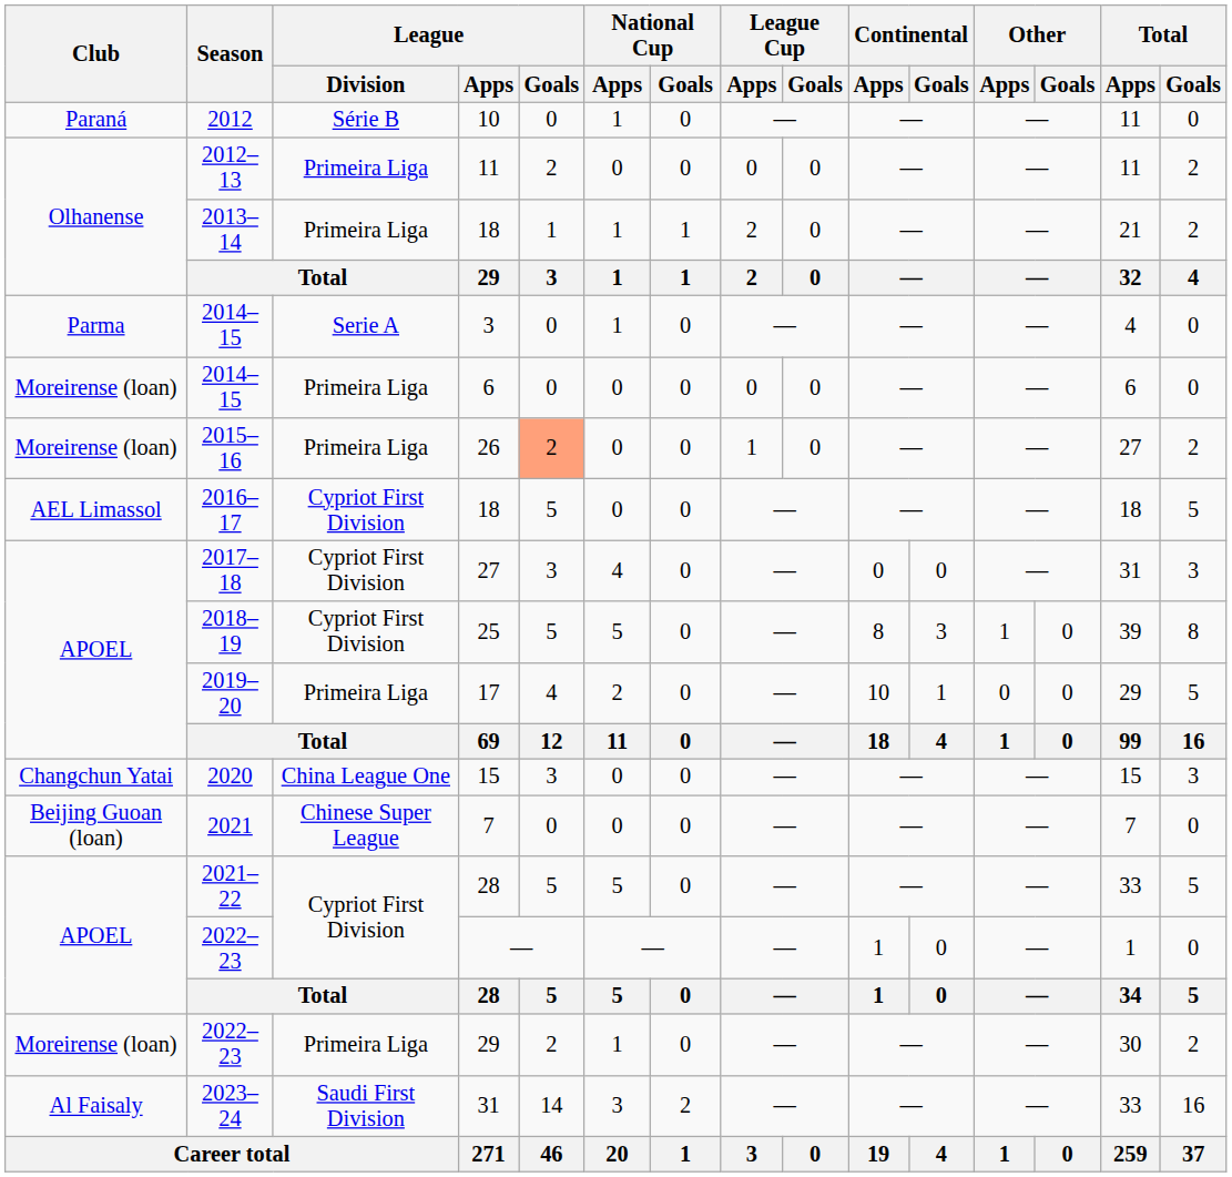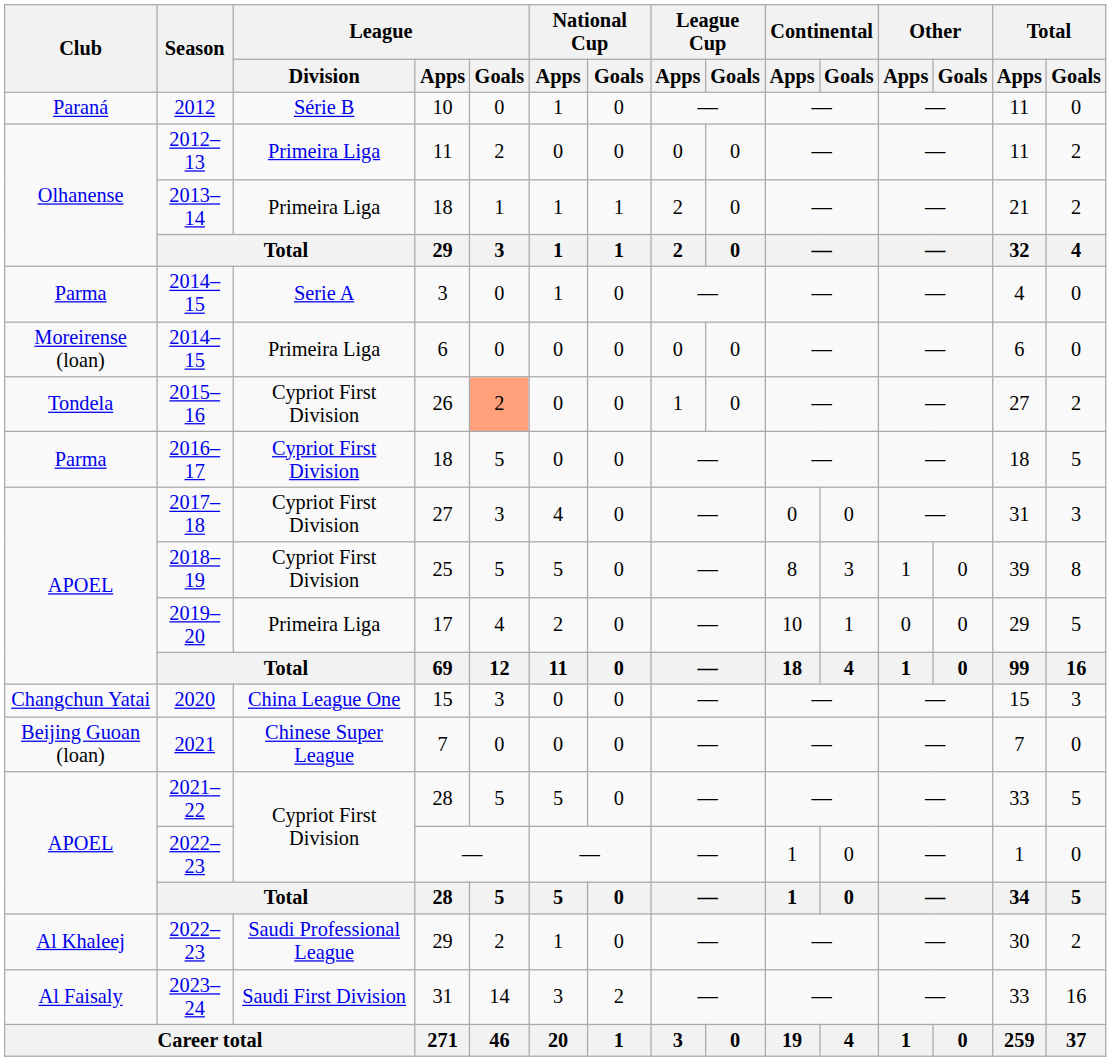26 | Club: Moreirense (loan) -> Tondela
26 | League / Division: Primeira Liga -> Cypriot First Division
2016–17 / 18 | Club: AEL Limassol -> Parma
2022–23 / 29 | Club: Moreirense (loan) -> Al Khaleej
2022–23 / 29 | League / Division: Primeira Liga -> Saudi Professional League
